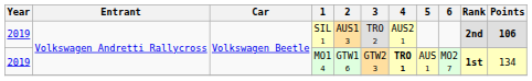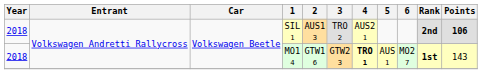SIL 1 | Year: 2019 -> 2018
MO1 4 | Year: 2019 -> 2018
MO1 4 | Points: 134 -> 143
